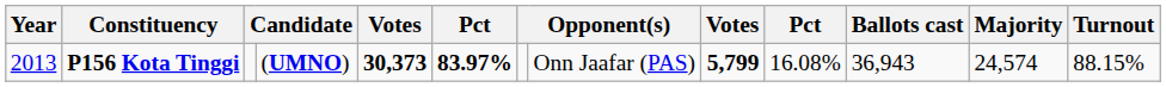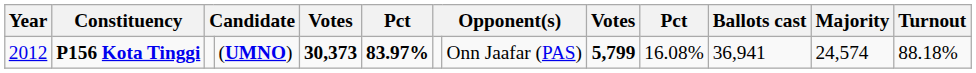P156 Kota Tinggi | Year: 2013 -> 2012
P156 Kota Tinggi | Ballots cast: 36,943 -> 36,941
P156 Kota Tinggi | Turnout: 88.15% -> 88.18%
